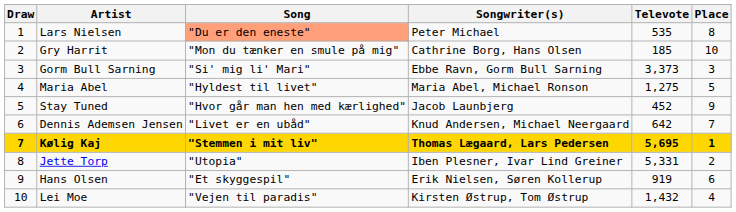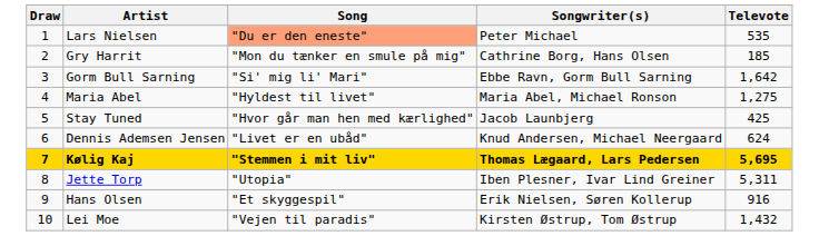- column: Place | 8 | 10 | 3 | 5 | 9 | 7 | 1 | 2 | 6 | 4
Gorm Bull Sarning | Televote: 3,373 -> 1,642
Stay Tuned | Televote: 452 -> 425
Dennis Ademsen Jensen | Televote: 642 -> 624
Jette Torp | Televote: 5,331 -> 5,311
Hans Olsen | Televote: 919 -> 916
